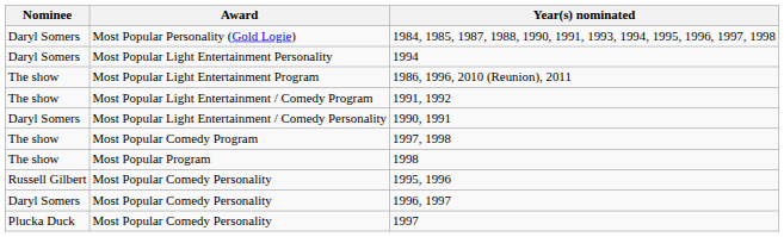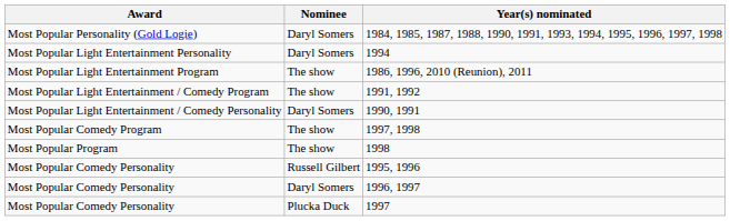columns swapped: Award <-> Nominee
